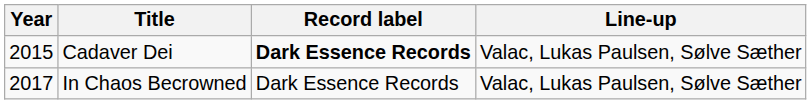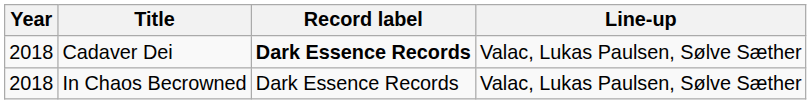Cadaver Dei | Year: 2015 -> 2018
In Chaos Becrowned | Year: 2017 -> 2018
